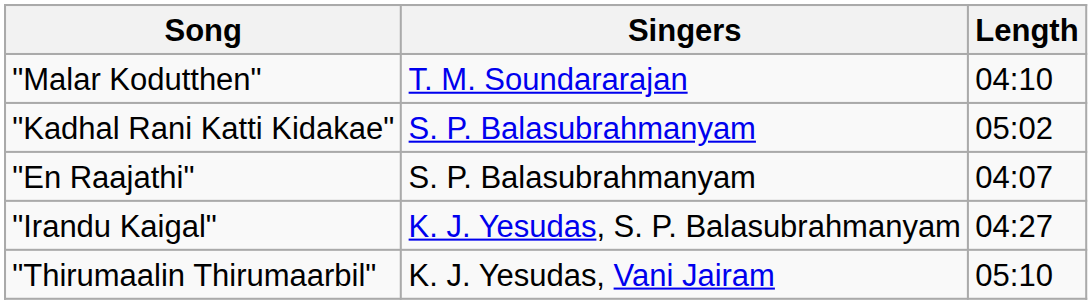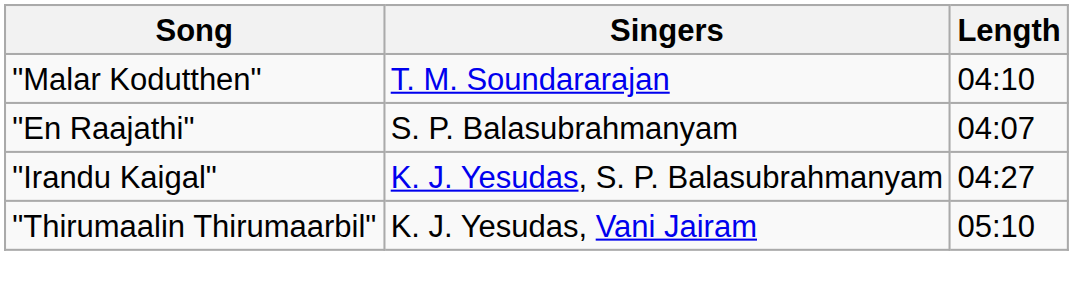- row: "Kadhal Rani Katti Kidakae" | S. P. Balasubrahmanyam | 05:02
